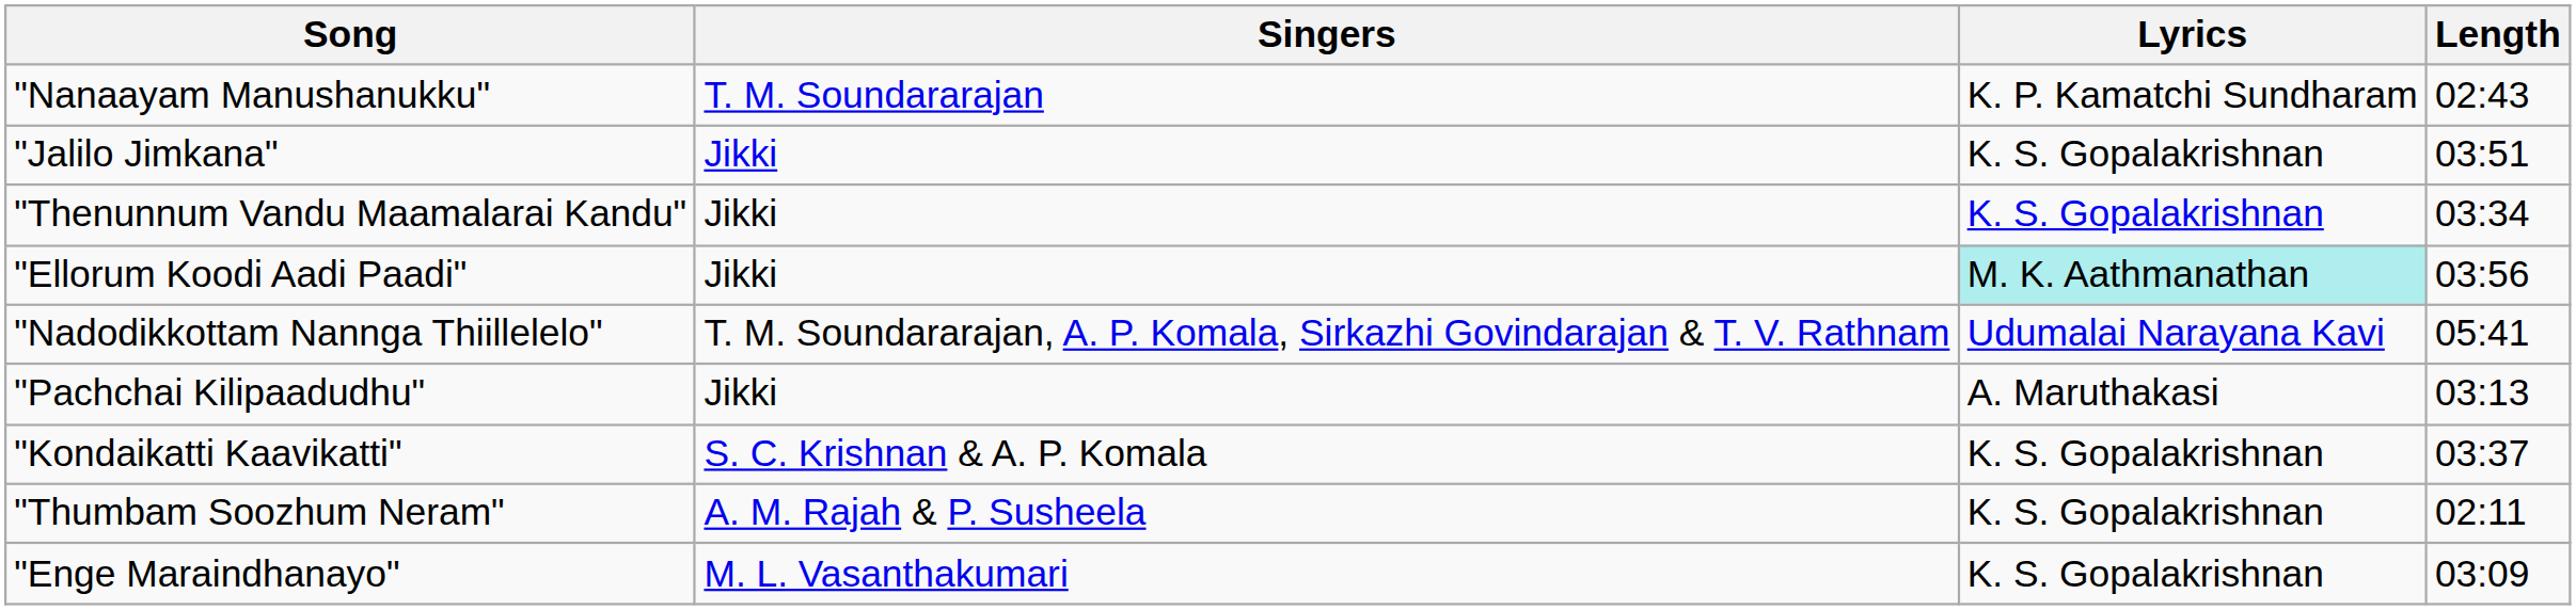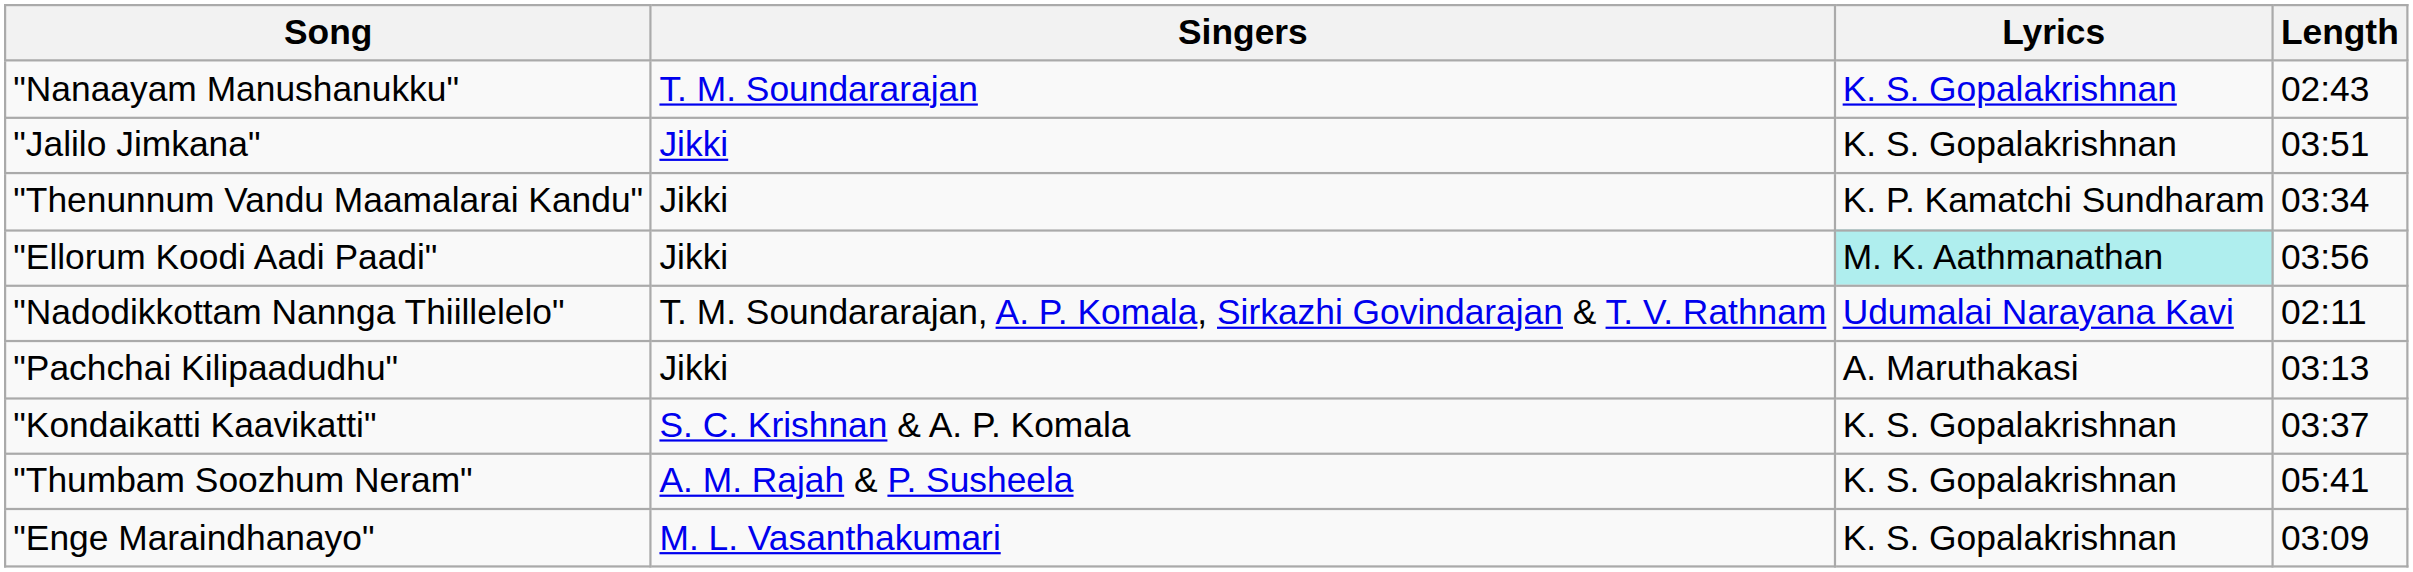"Nanaayam Manushanukku" | Lyrics: K. P. Kamatchi Sundharam -> K. S. Gopalakrishnan
"Thenunnum Vandu Maamalarai Kandu" | Lyrics: K. S. Gopalakrishnan -> K. P. Kamatchi Sundharam
"Nadodikkottam Nannga Thiillelelo" | Length: 05:41 -> 02:11
"Thumbam Soozhum Neram" | Length: 02:11 -> 05:41
